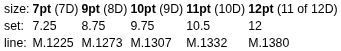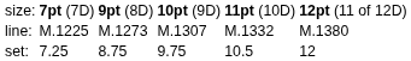rows swapped: set: <-> line:
